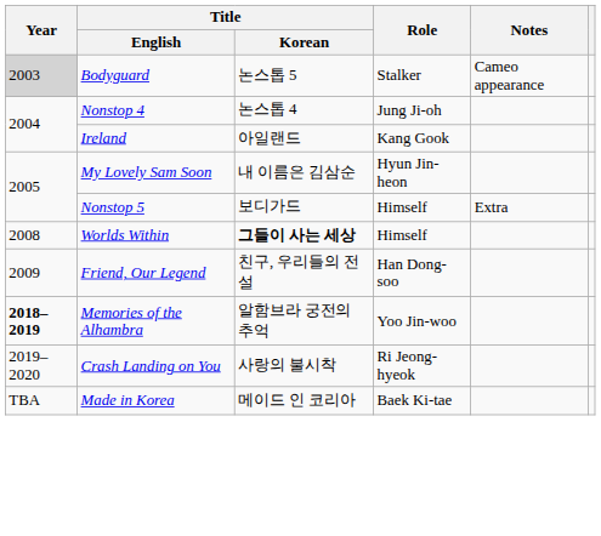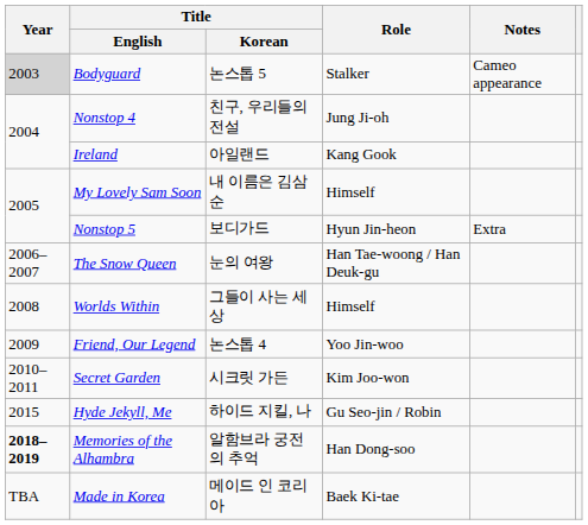Nonstop 4 | Title / Korean: 논스톱 4 -> 친구, 우리들의 전설
My Lovely Sam Soon | Role: Hyun Jin-heon -> Himself
Nonstop 5 | Role: Himself -> Hyun Jin-heon
+ row: 2006–2007 | The Snow Queen | 눈의 여왕 | Han Tae-woong / Han Deuk-gu
Worlds Within | Title / Korean: bold -> normal
Friend, Our Legend | Title / Korean: 친구, 우리들의 전설 -> 논스톱 4
Friend, Our Legend | Role: Han Dong-soo -> Yoo Jin-woo
+ row: 2010–2011 | Secret Garden | 시크릿 가든 | Kim Joo-won
+ row: 2015 | Hyde Jekyll, Me | 하이드 지킬, 나 | Gu Seo-jin / Robin
Memories of the Alhambra | Role: Yoo Jin-woo -> Han Dong-soo
- row: 2019–2020 | Crash Landing on You | 사랑의 불시착 | Ri Jeong-hyeok
